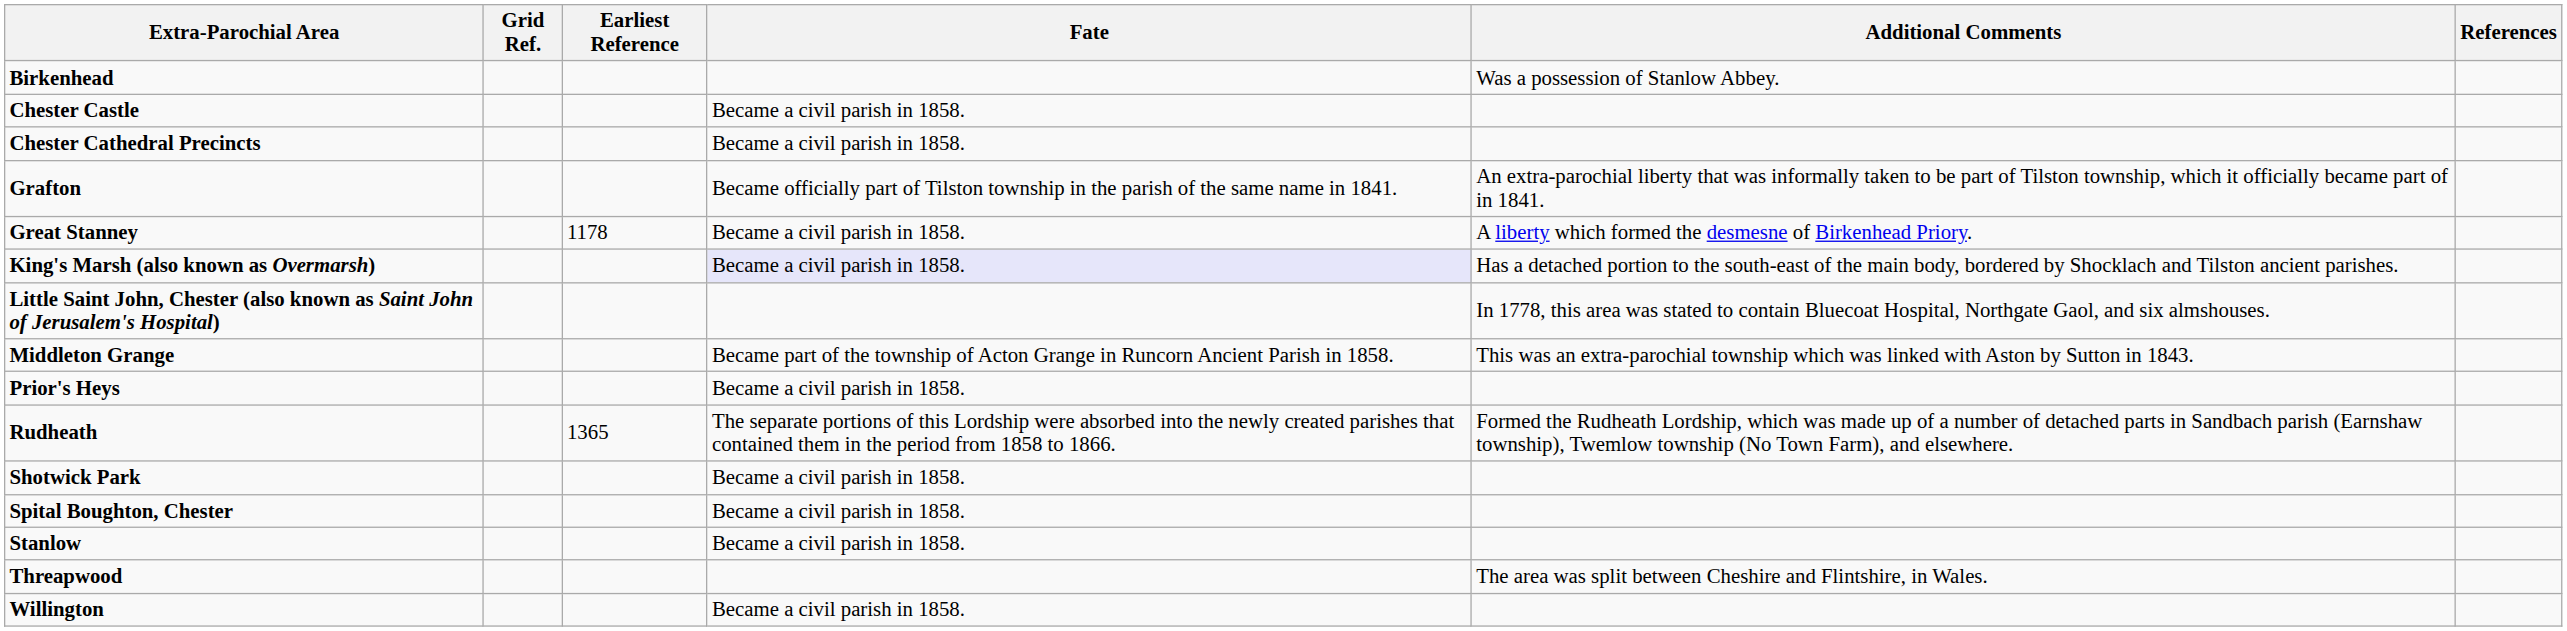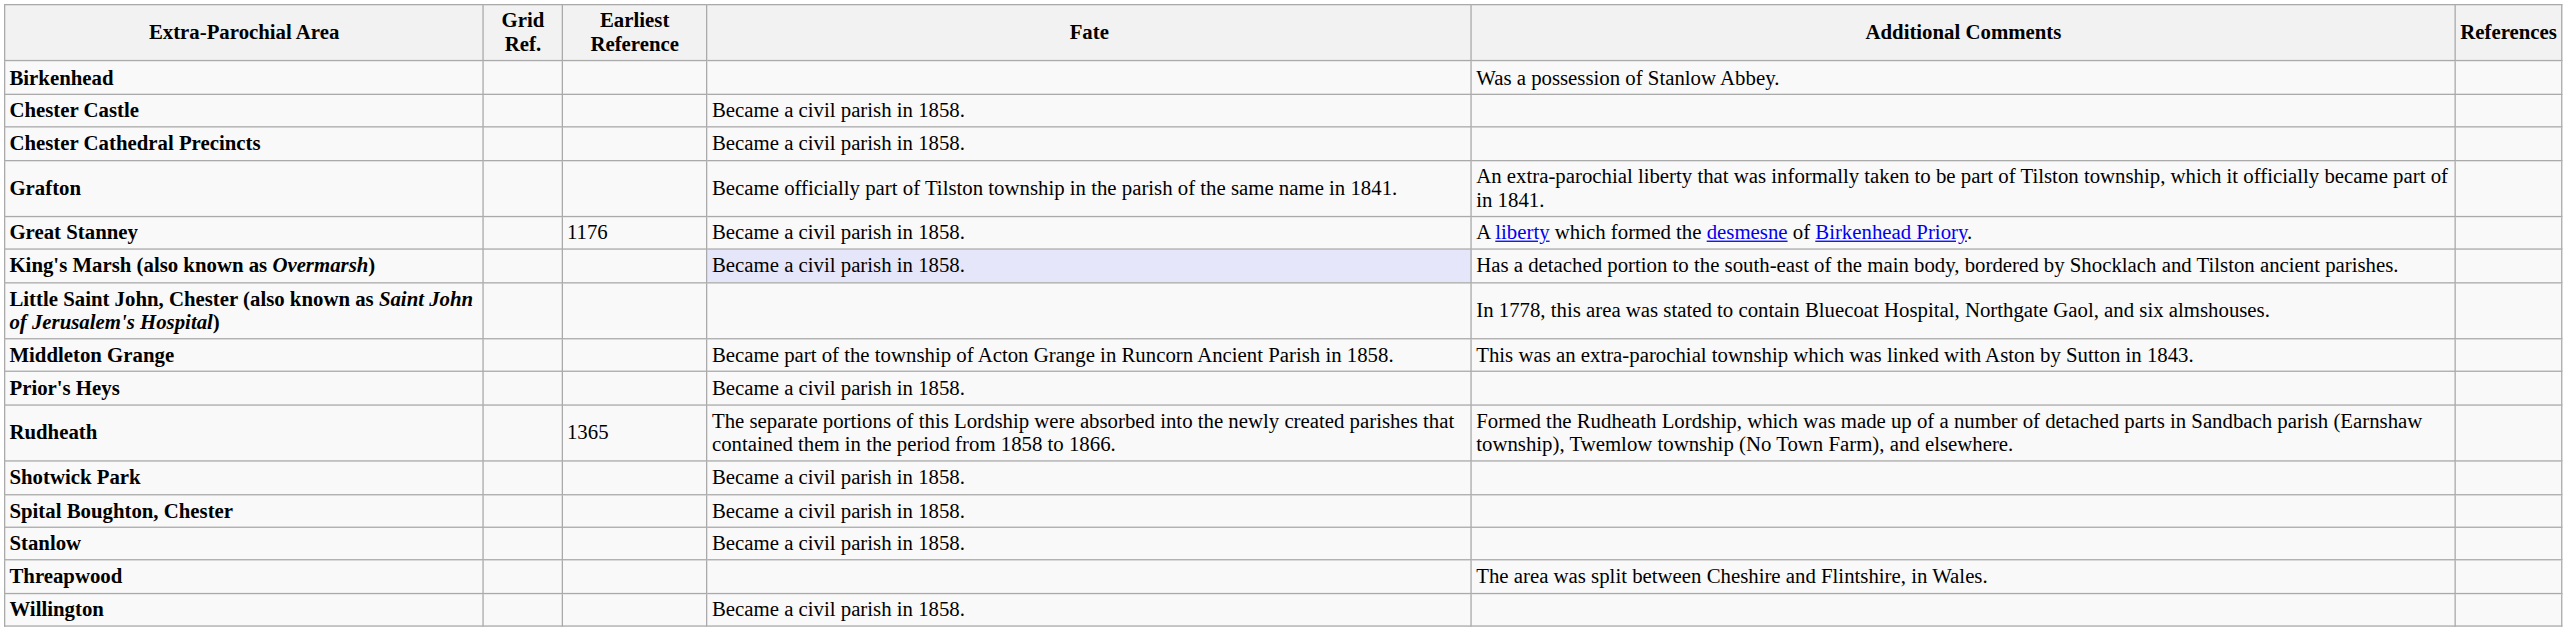Great Stanney | Earliest Reference: 1178 -> 1176
